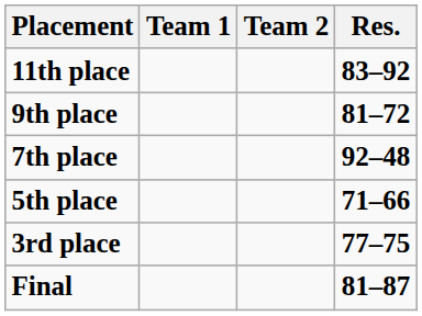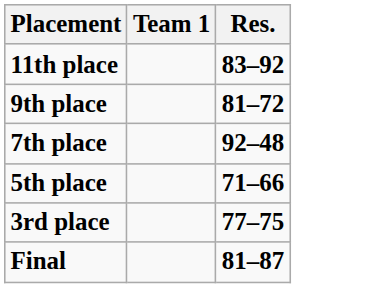- column: Team 2
